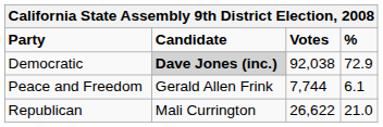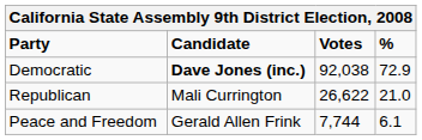Democratic | Candidate: lightgrey background -> no background
rows swapped: Republican <-> Peace and Freedom
